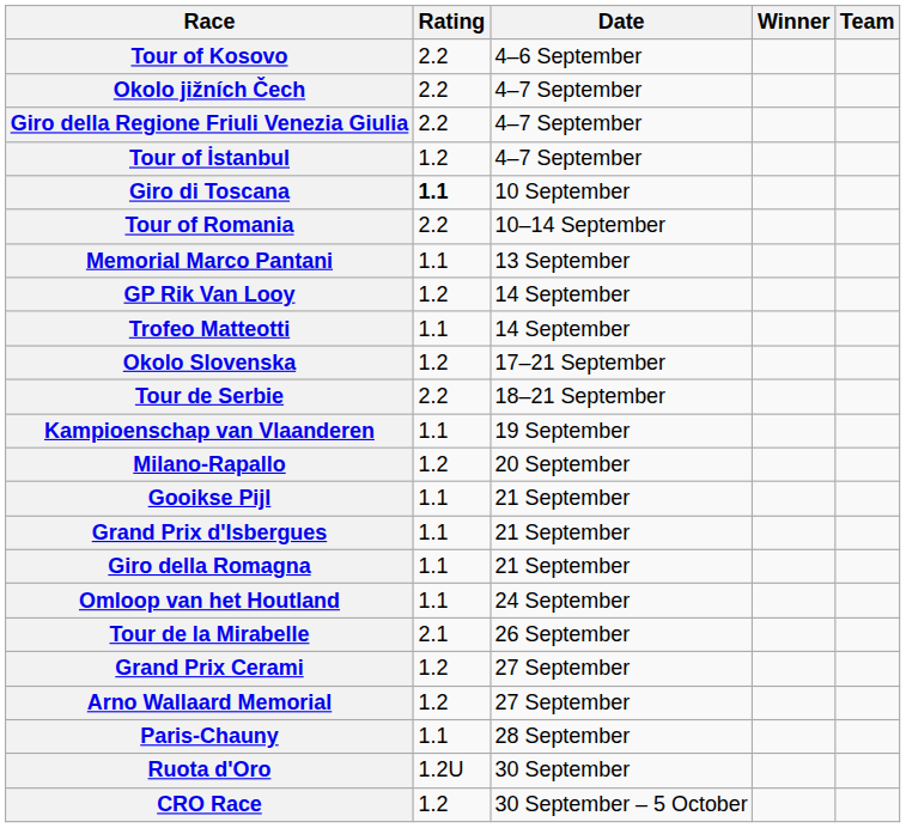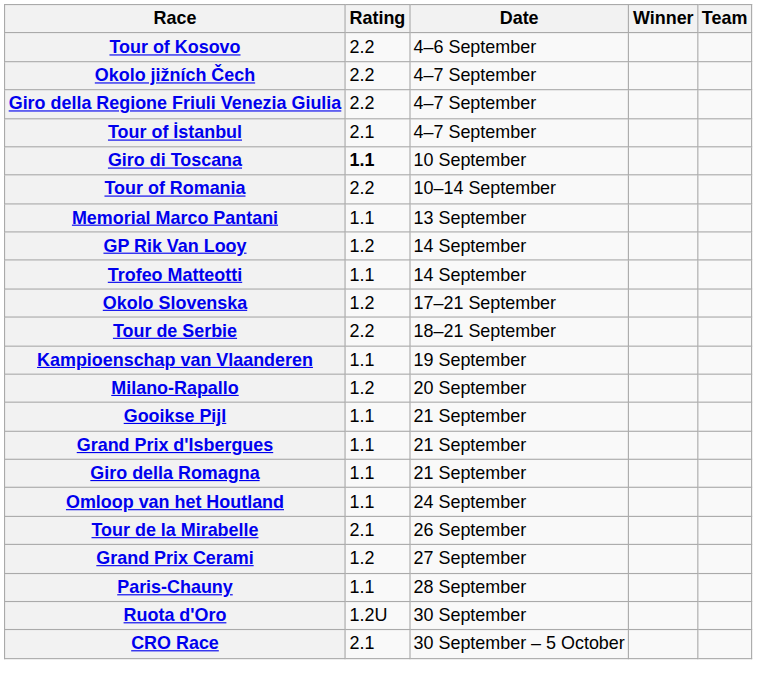Tour of İstanbul | Rating: 1.2 -> 2.1
- row: Arno Wallaard Memorial | 1.2 | 27 September
CRO Race | Rating: 1.2 -> 2.1
